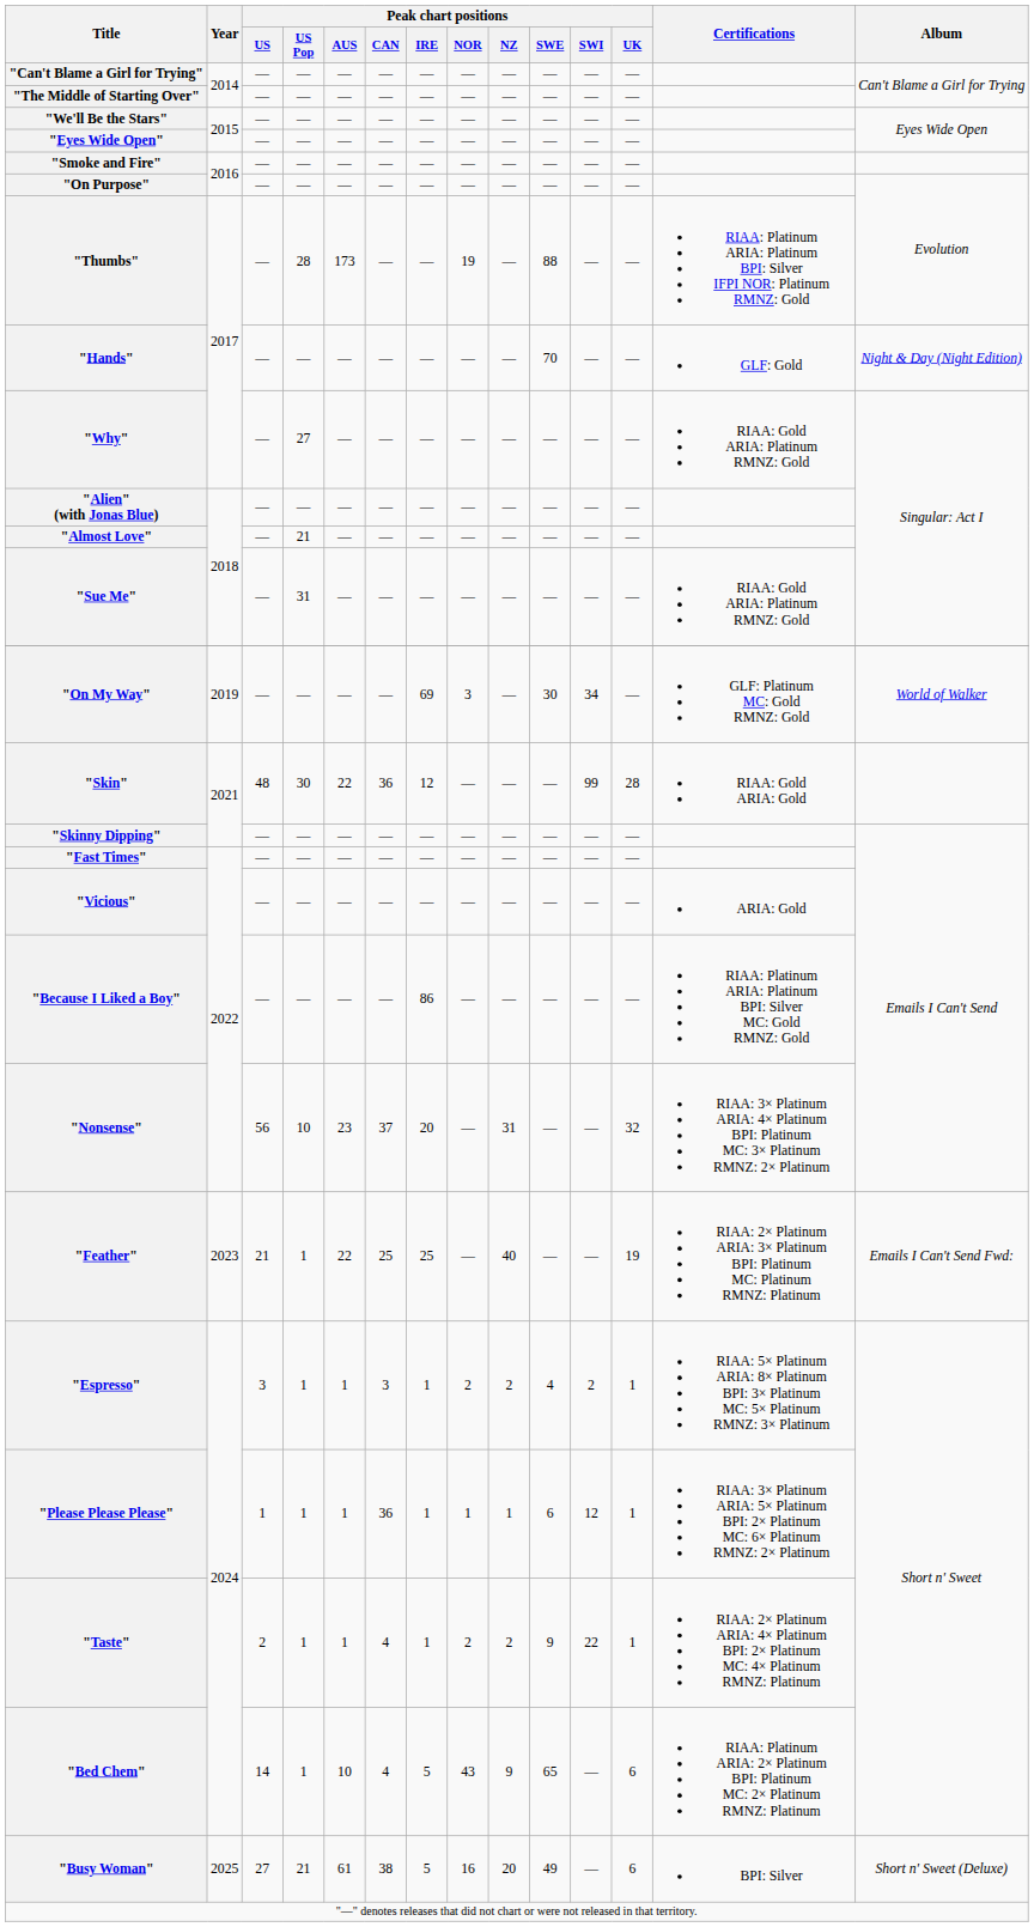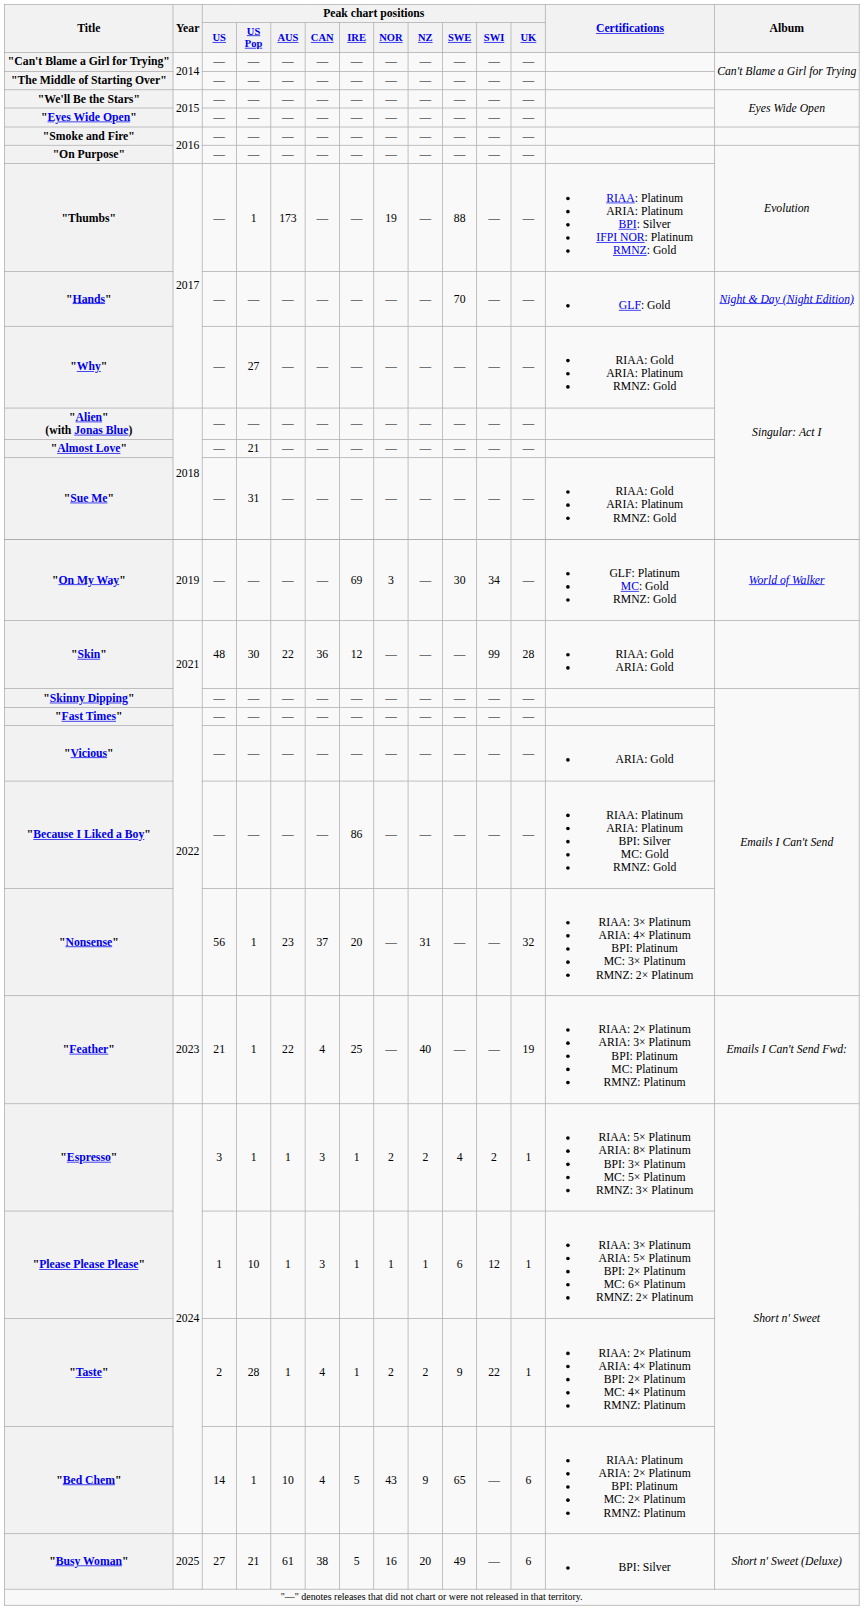"Thumbs" | Peak chart positions / US Pop: 28 -> 1
"Nonsense" | Peak chart positions / US Pop: 10 -> 1
"Feather" | Peak chart positions / CAN: 25 -> 4
"Please Please Please" | Peak chart positions / US Pop: 1 -> 10
"Please Please Please" | Peak chart positions / CAN: 36 -> 3
"Taste" | Peak chart positions / US Pop: 1 -> 28
